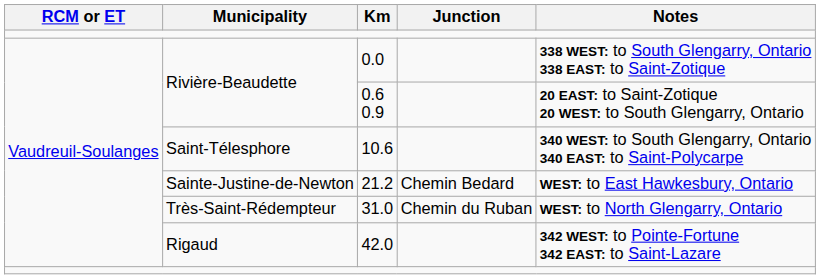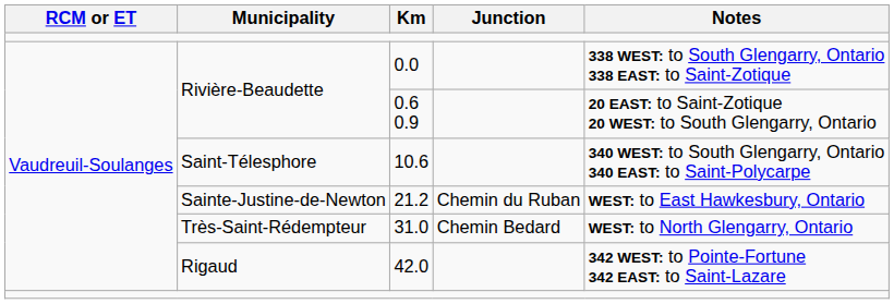21.2 | Junction: Chemin Bedard -> Chemin du Ruban
31.0 | Junction: Chemin du Ruban -> Chemin Bedard
